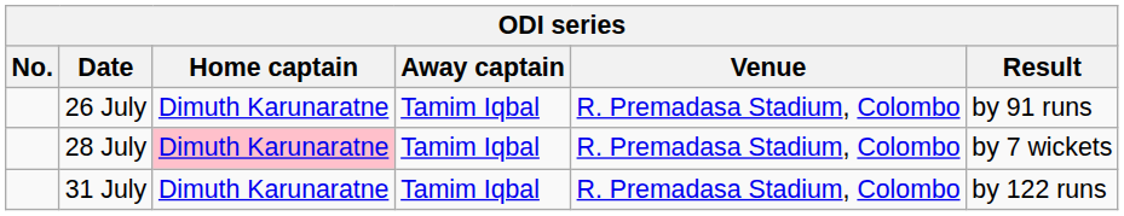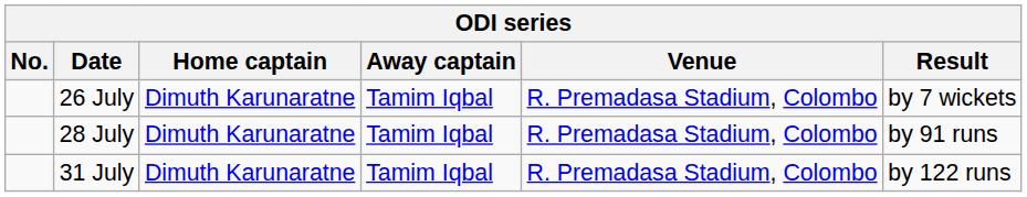26 July | Result: by 91 runs -> by 7 wickets
28 July | Home captain: pink background -> no background
28 July | Result: by 7 wickets -> by 91 runs
